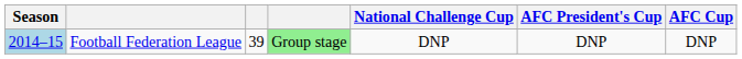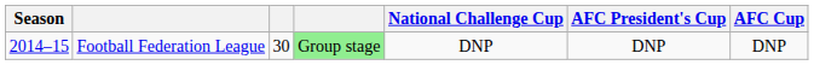Football Federation League | Season: lightblue background -> no background
Football Federation League | column 3: 39 -> 30
